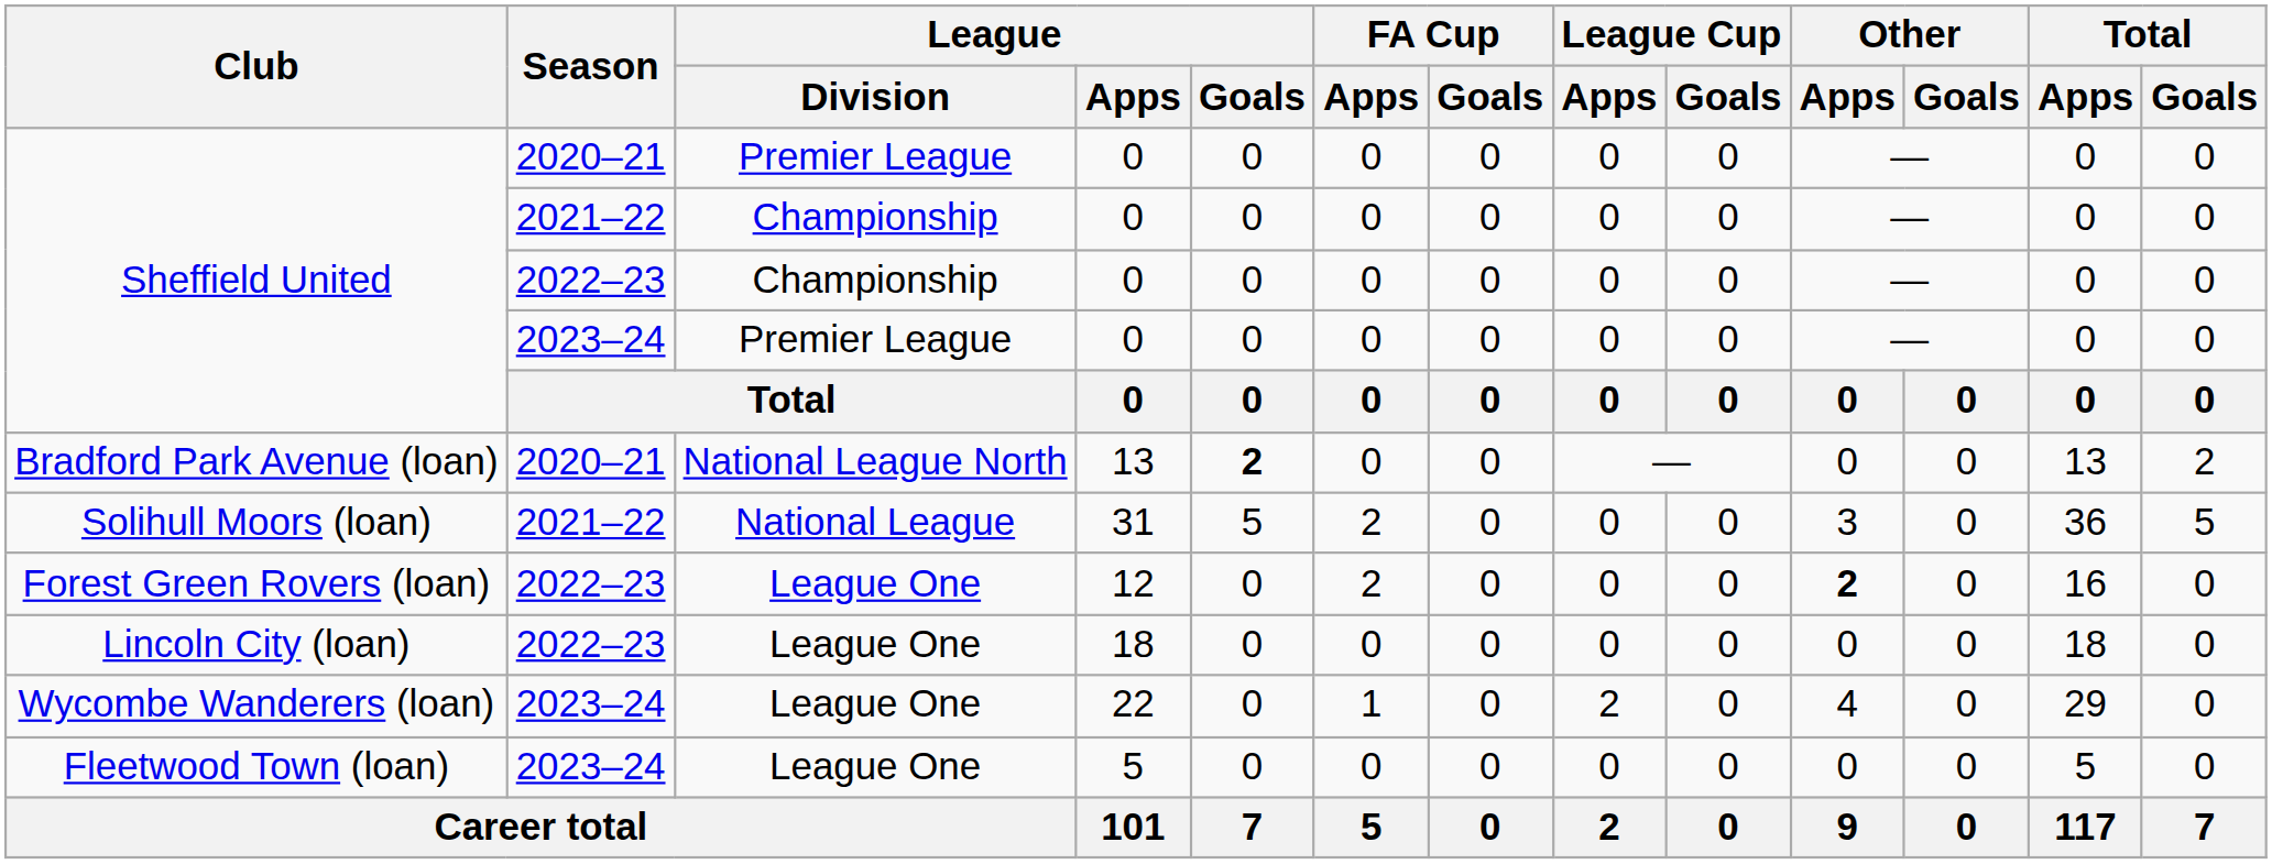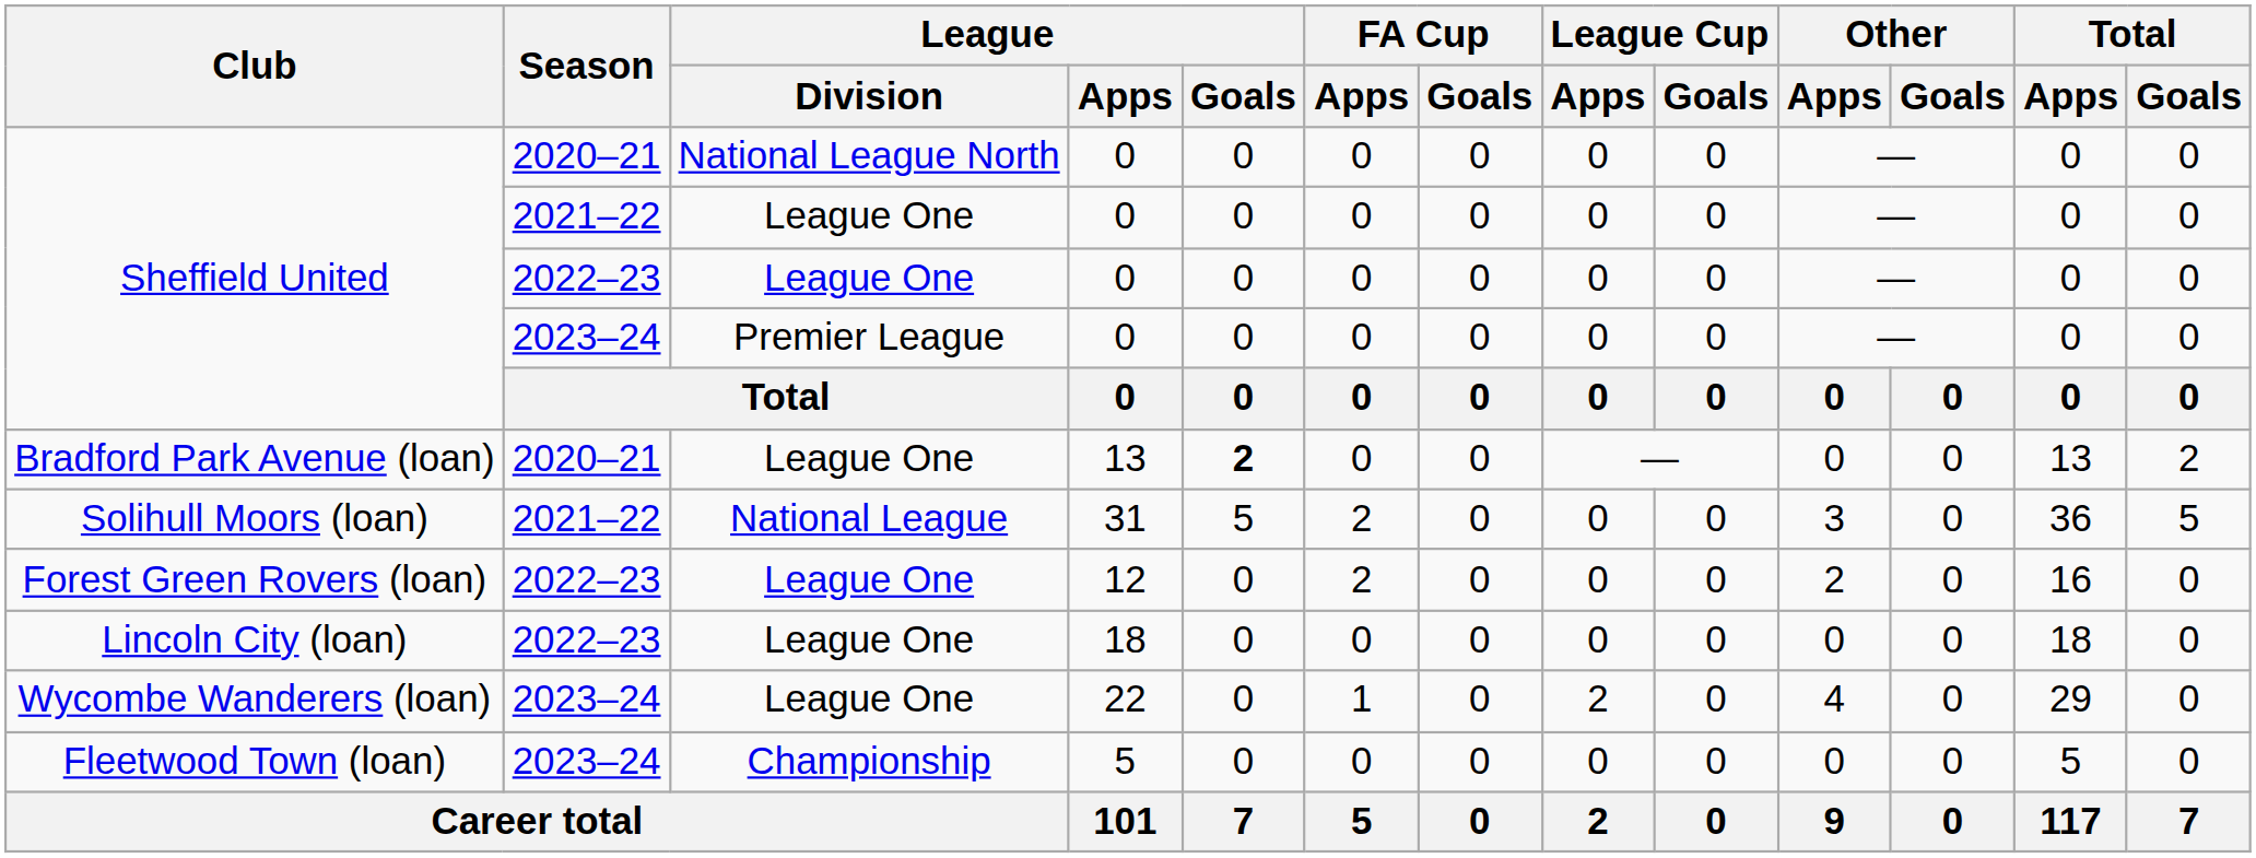Sheffield United / 2020–21 | League / Division: Premier League -> National League North
Sheffield United / 2021–22 | League / Division: Championship -> League One
Sheffield United / 2022–23 | League / Division: Championship -> League One
Bradford Park Avenue (loan) | League / Division: National League North -> League One
Forest Green Rovers (loan) | Other / Apps: bold -> normal
Fleetwood Town (loan) | League / Division: League One -> Championship
